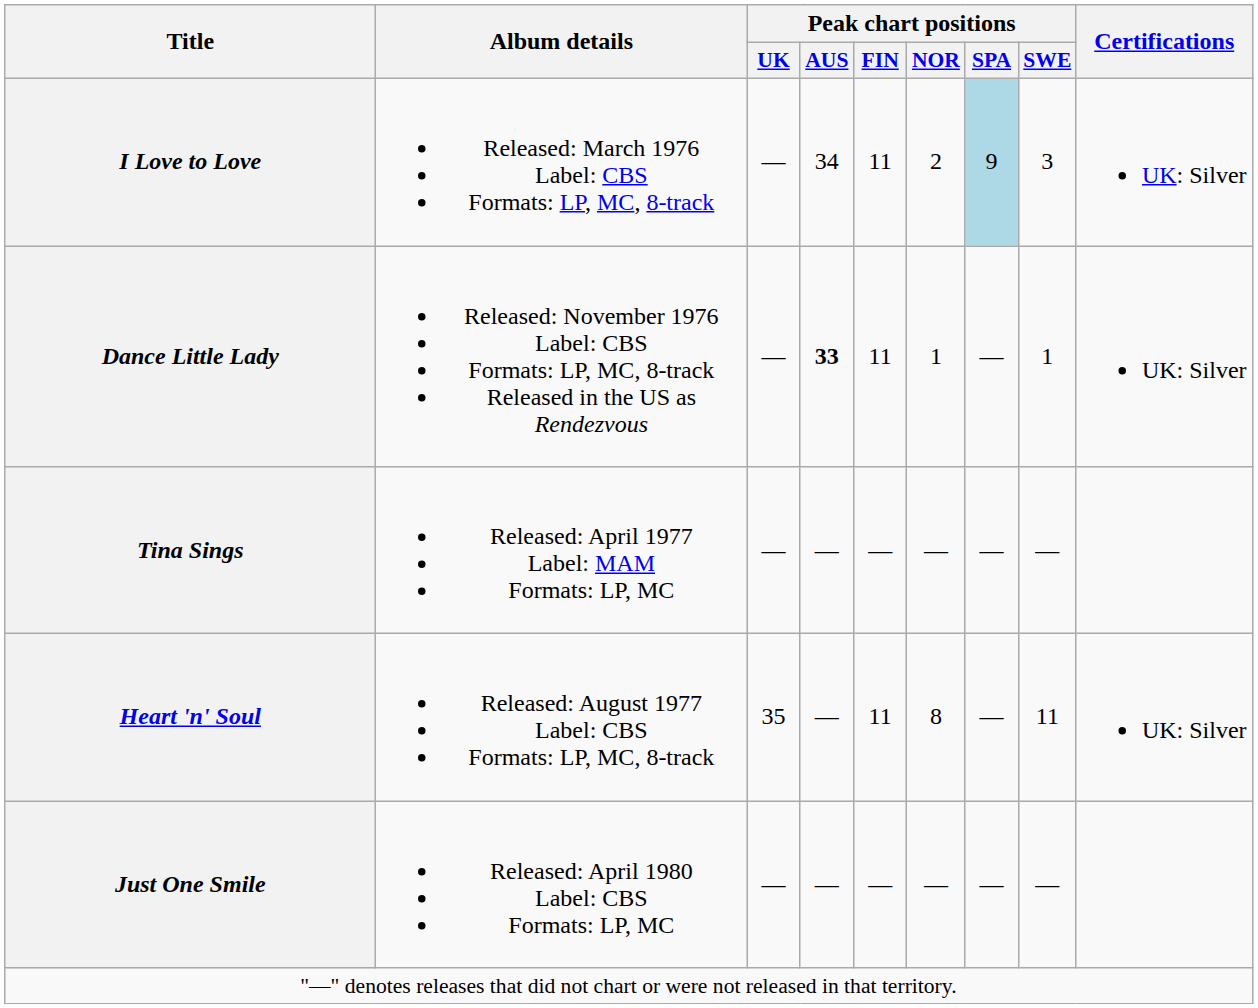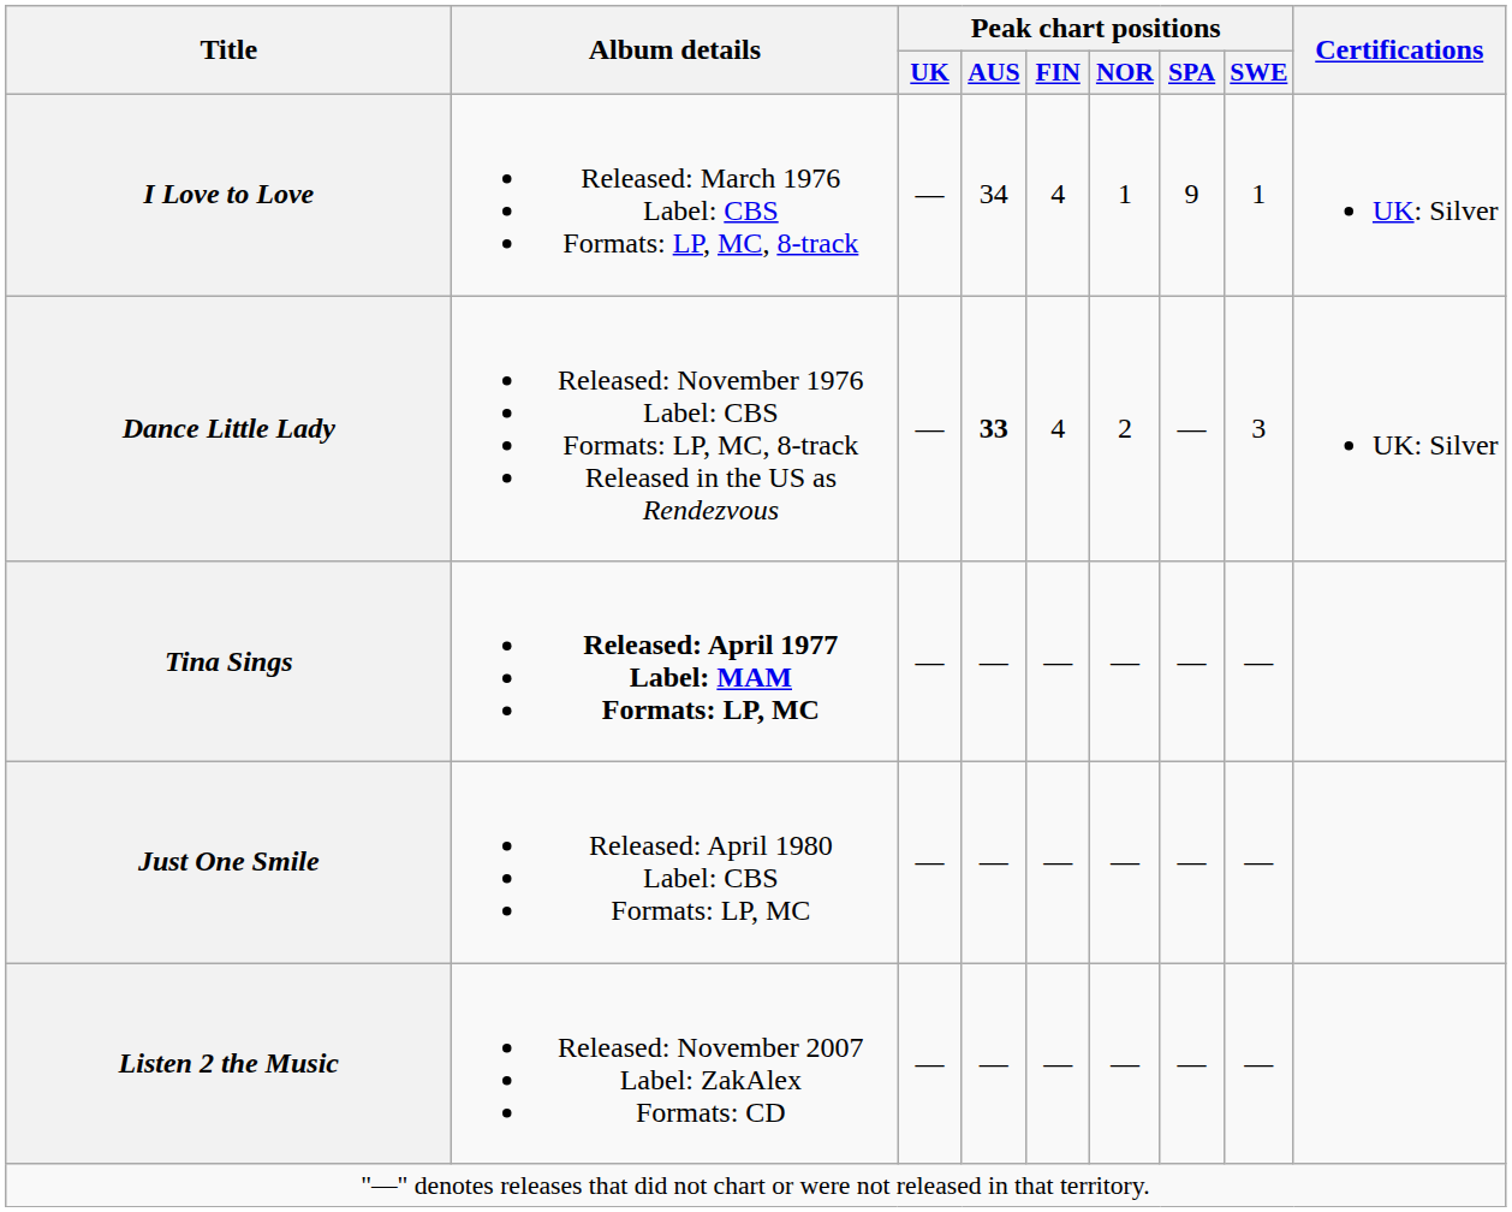I Love to Love | Peak chart positions / FIN: 11 -> 4
I Love to Love | Peak chart positions / NOR: 2 -> 1
I Love to Love | Peak chart positions / SPA: lightblue background -> no background
I Love to Love | Peak chart positions / SWE: 3 -> 1
Dance Little Lady | Peak chart positions / FIN: 11 -> 4
Dance Little Lady | Peak chart positions / NOR: 1 -> 2
Dance Little Lady | Peak chart positions / SWE: 1 -> 3
Tina Sings | Album details: normal -> bold
- row: Heart 'n' Soul | Released: August 1977 Label: CBS Formats: LP, MC, 8-track | 35 | — | 11 | 8 | — | 11 | UK: Silver
+ row: Listen 2 the Music | Released: November 2007 Label: ZakAlex Formats: CD | — | — | — | — | — | —
